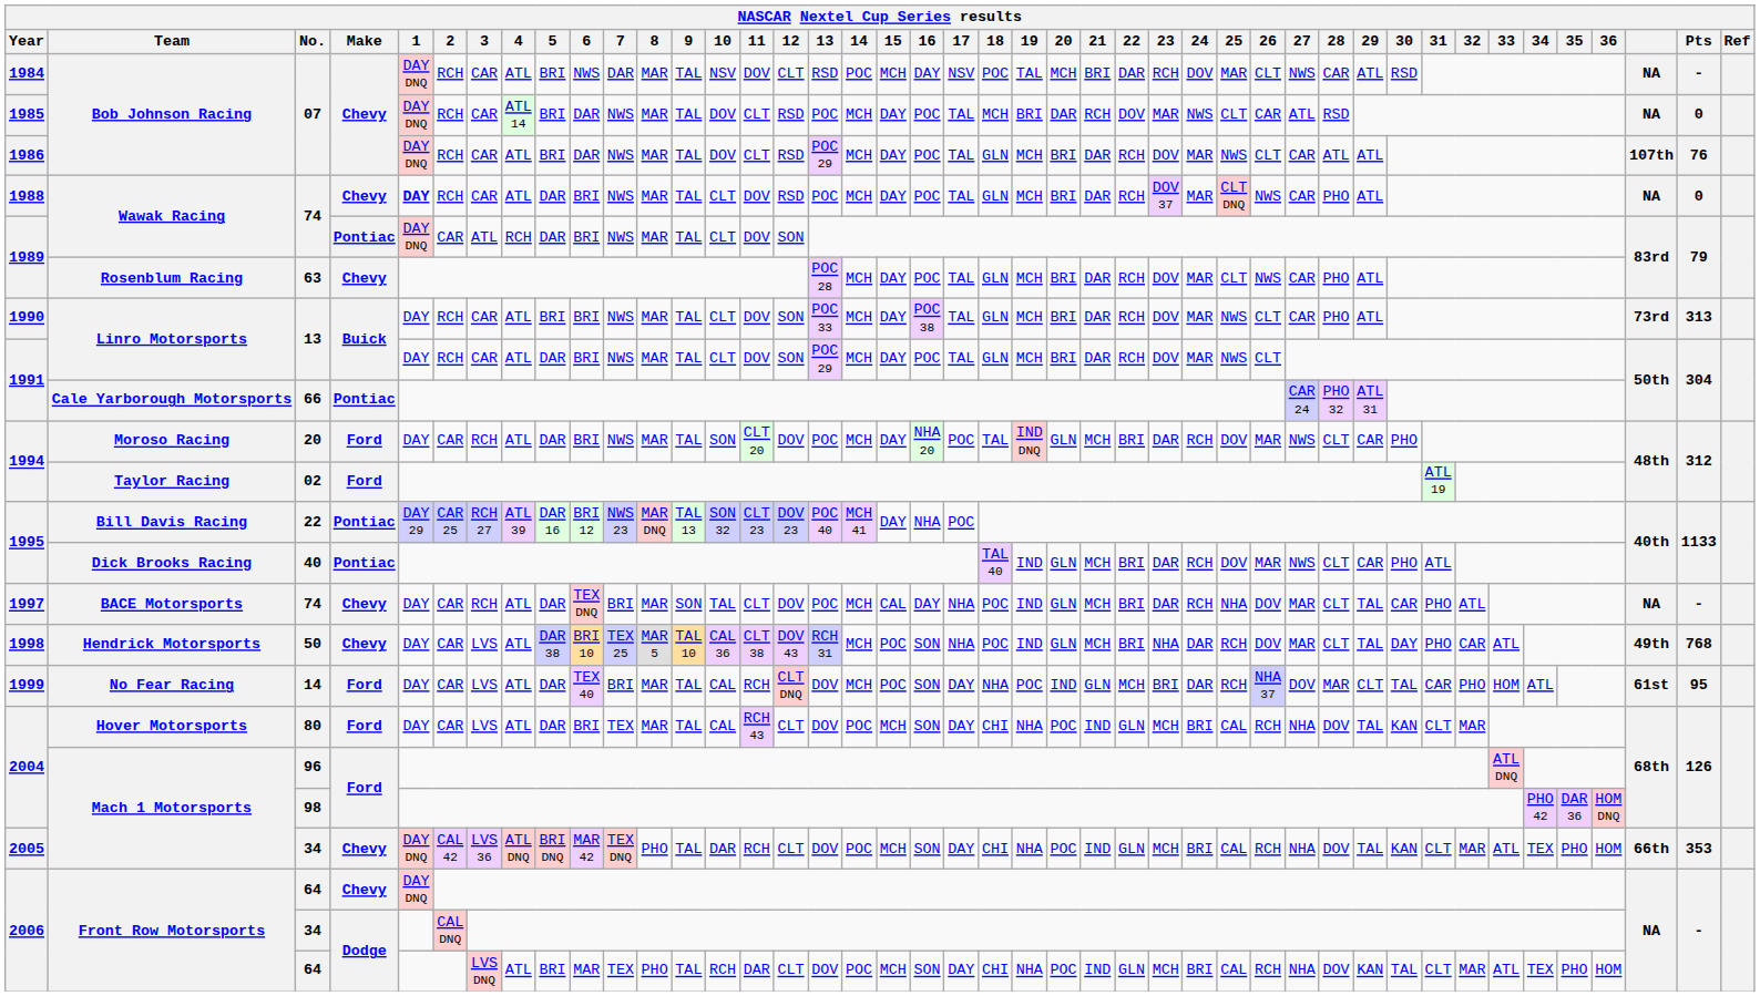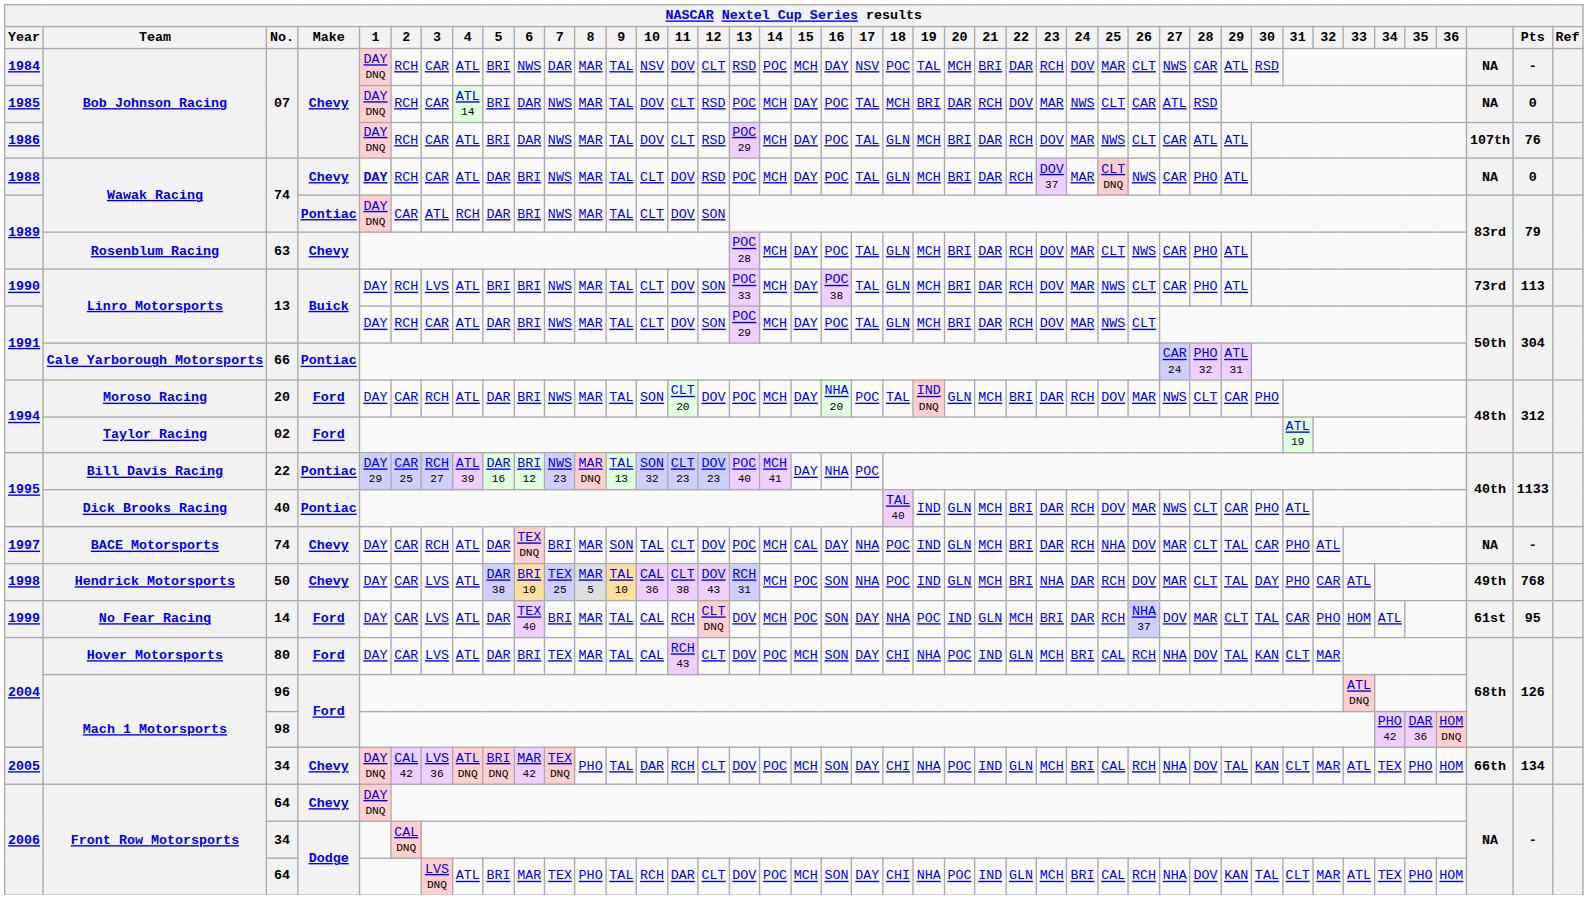1990 / 13 | 3: CAR -> LVS
1990 / 13 | Pts: 313 -> 113
2005 / 34 | Pts: 353 -> 134
